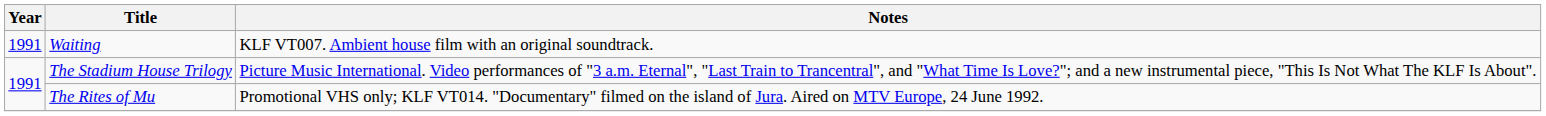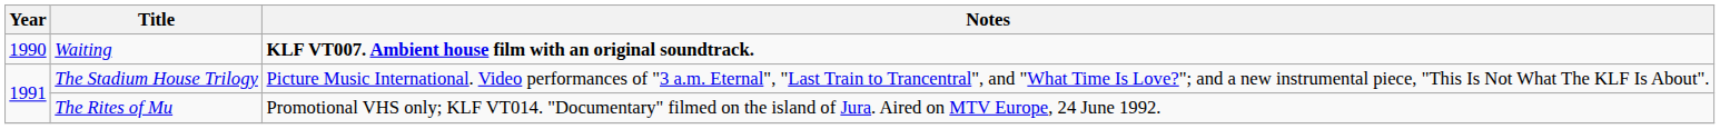Waiting | Year: 1991 -> 1990
Waiting | Notes: normal -> bold
